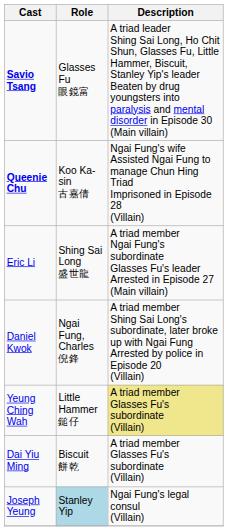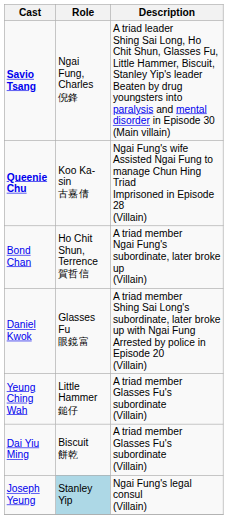Savio Tsang | Role: Glasses Fu 眼鏡富 -> Ngai Fung, Charles 倪鋒
- row: Eric Li | Shing Sai Long 盛世龍 | A triad member Ngai Fung's subordinate Glasses Fu's leader Arrested in Episode 27 (Main villain)
+ row: Bond Chan | Ho Chit Shun, Terrence 賀哲信 | A triad member Ngai Fung's subordinate, later broke up (Villain)
Daniel Kwok | Role: Ngai Fung, Charles 倪鋒 -> Glasses Fu 眼鏡富
Yeung Ching Wah | Description: khaki background -> no background
